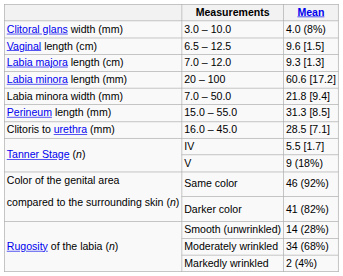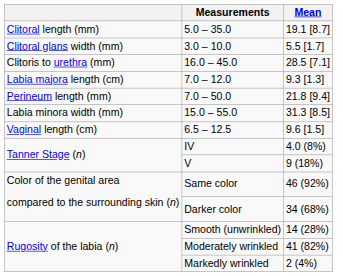+ row: Clitoral length (mm) | 5.0 – 35.0 | 19.1 [8.7]
3.0 – 10.0 | Mean: 4.0 (8%) -> 5.5 [1.7]
rows swapped: 16.0 – 45.0 <-> 6.5 – 12.5
- row: Labia minora length (mm) | 20 – 100 | 60.6 [17.2]
7.0 – 50.0 | column 1: Labia minora width (mm) -> Perineum length (mm)
15.0 – 55.0 | column 1: Perineum length (mm) -> Labia minora width (mm)
IV | Mean: 5.5 [1.7] -> 4.0 (8%)
Darker color | Mean: 41 (82%) -> 34 (68%)
Moderately wrinkled | Mean: 34 (68%) -> 41 (82%)
